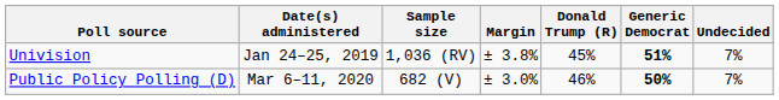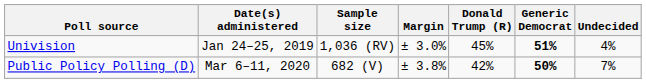Univision | Margin: ± 3.8% -> ± 3.0%
Univision | Undecided: 7% -> 4%
Public Policy Polling (D) | Margin: ± 3.0% -> ± 3.8%
Public Policy Polling (D) | Donald Trump (R): 46% -> 42%
